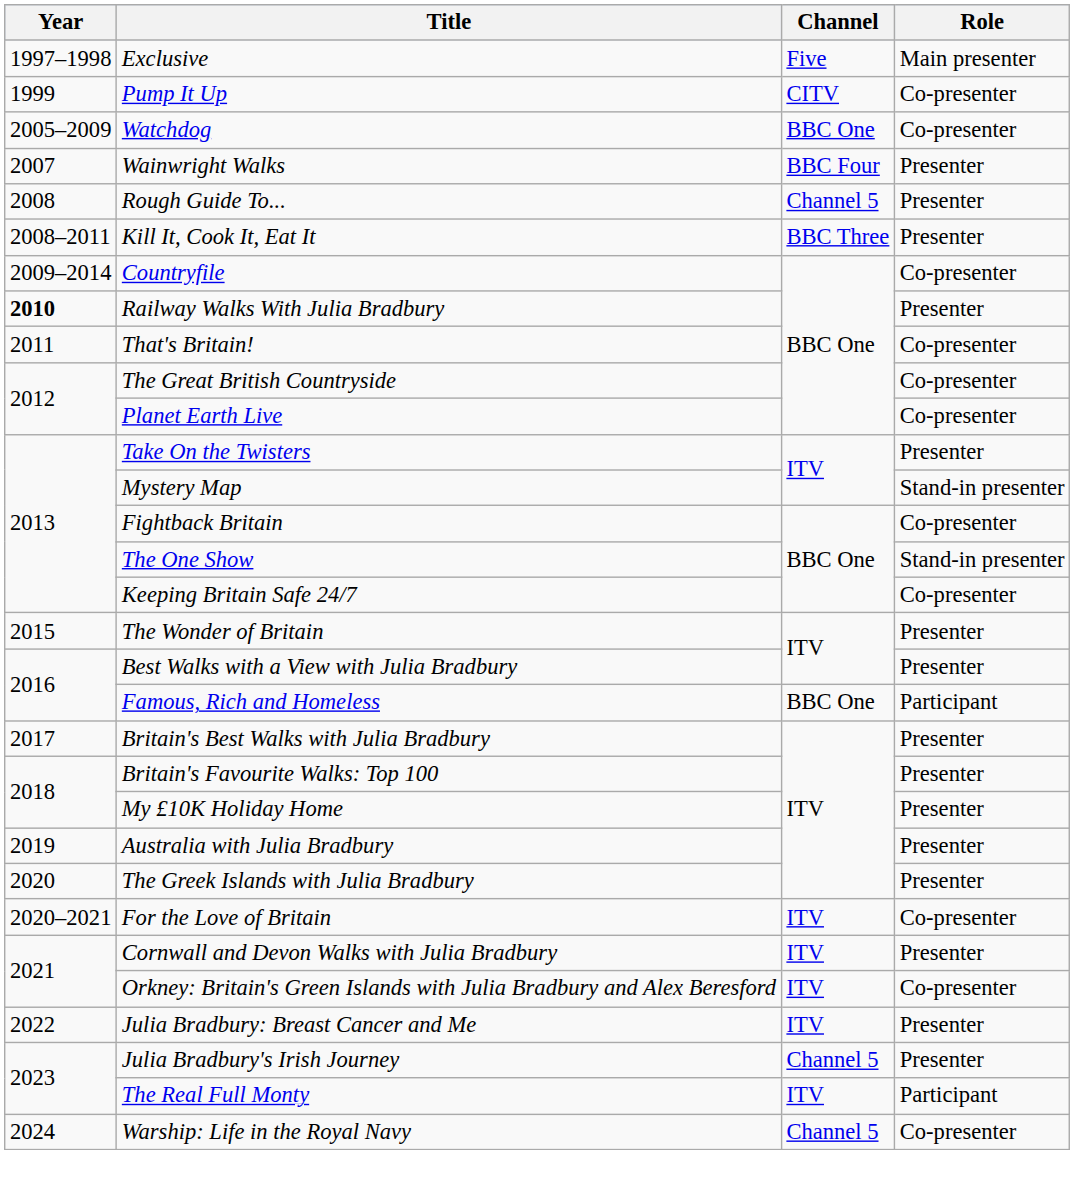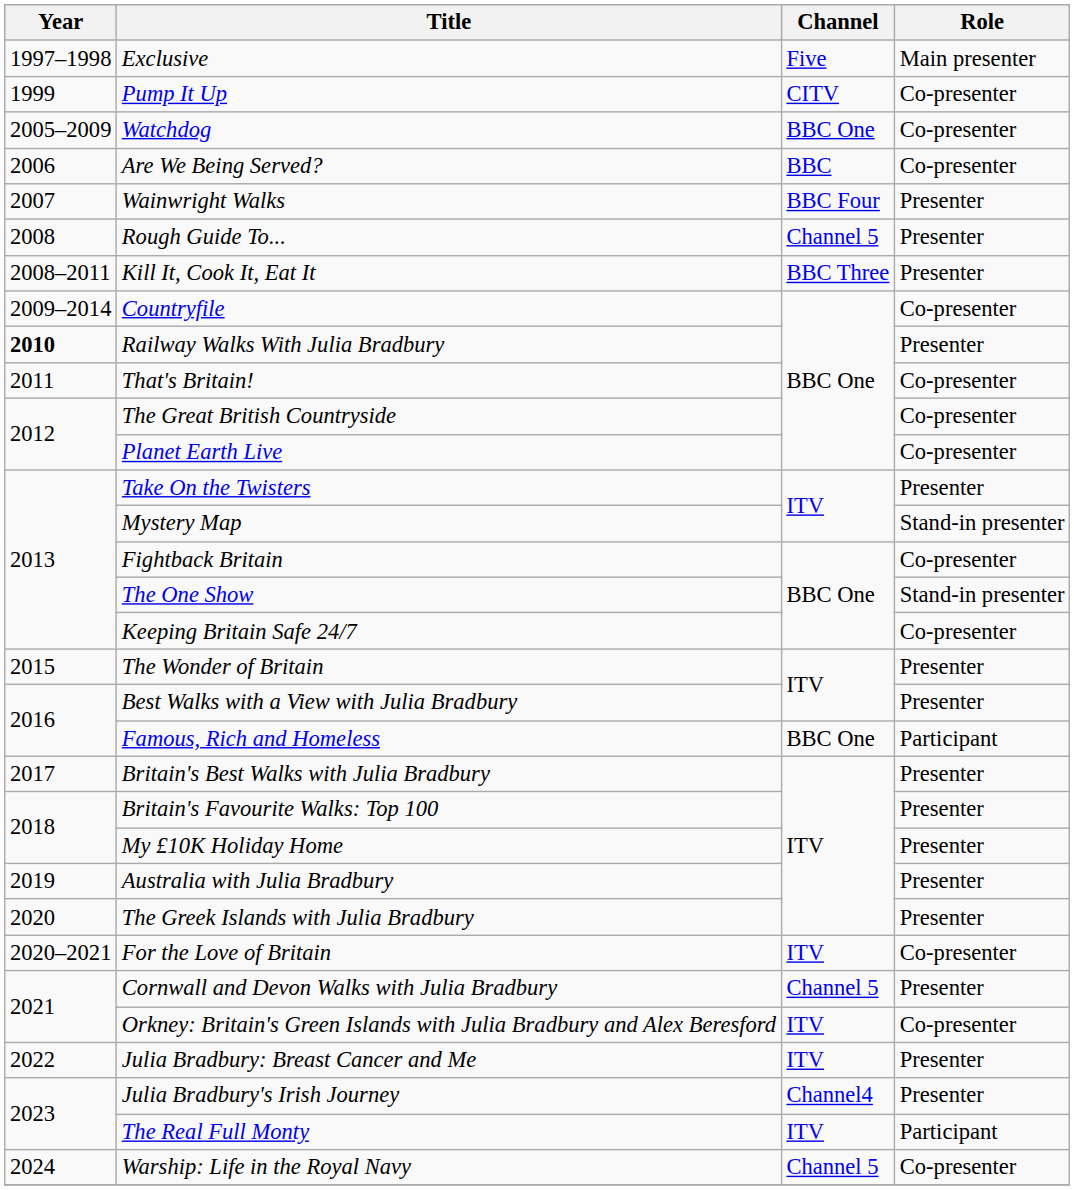+ row: 2006 | Are We Being Served? | BBC | Co-presenter
Cornwall and Devon Walks with Julia Bradbury | Channel: ITV -> Channel 5
Julia Bradbury's Irish Journey | Channel: Channel 5 -> Channel4
